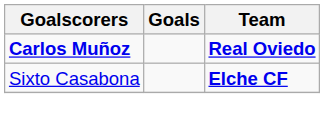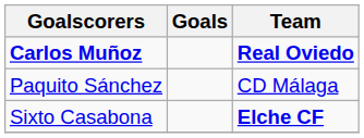+ row: Paquito Sánchez | CD Málaga
